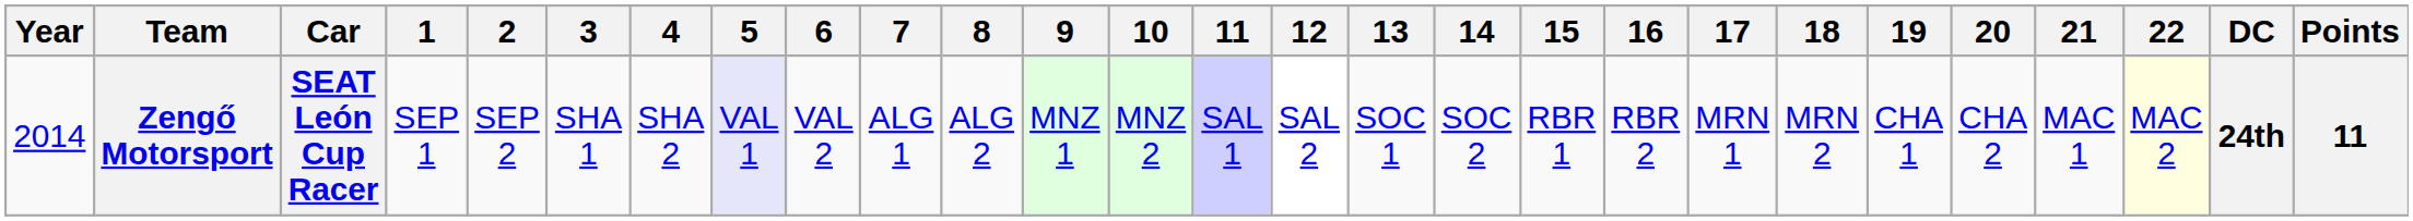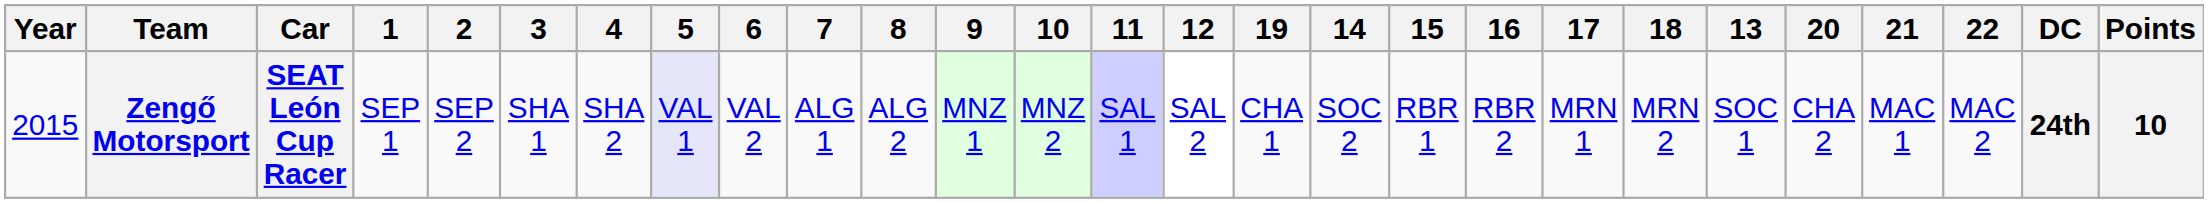columns swapped: 13 <-> 19
Zengő Motorsport | Year: 2014 -> 2015
Zengő Motorsport | 22: lightyellow background -> no background
Zengő Motorsport | Points: 11 -> 10
